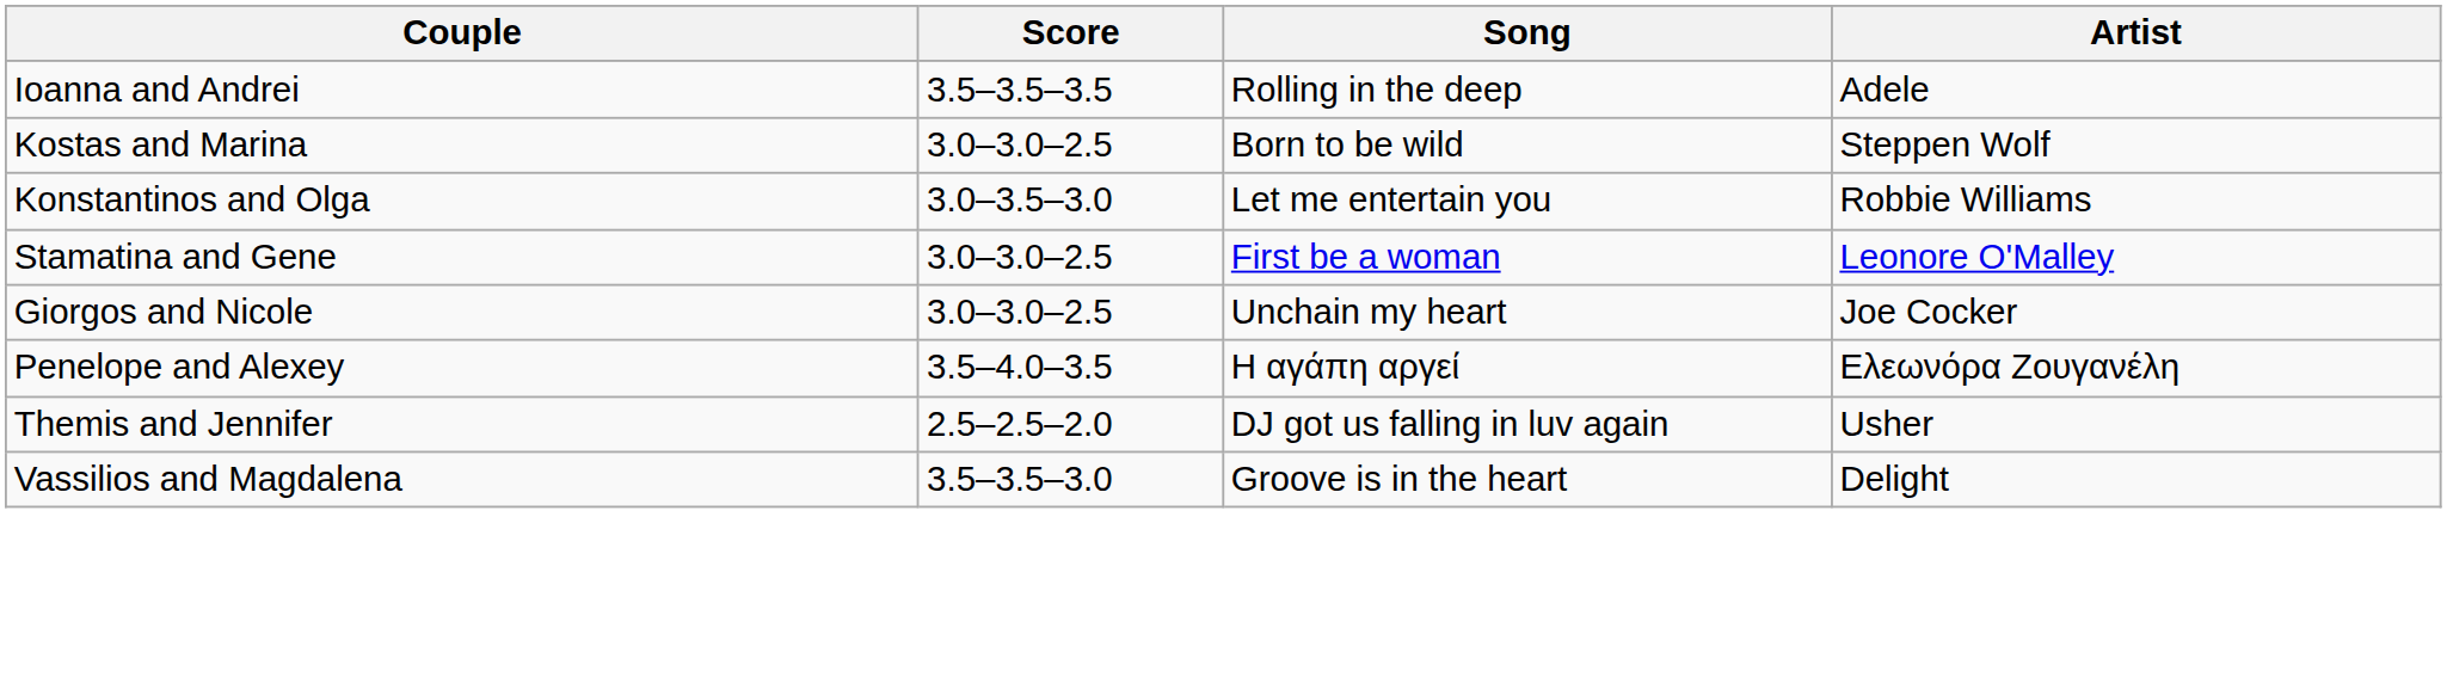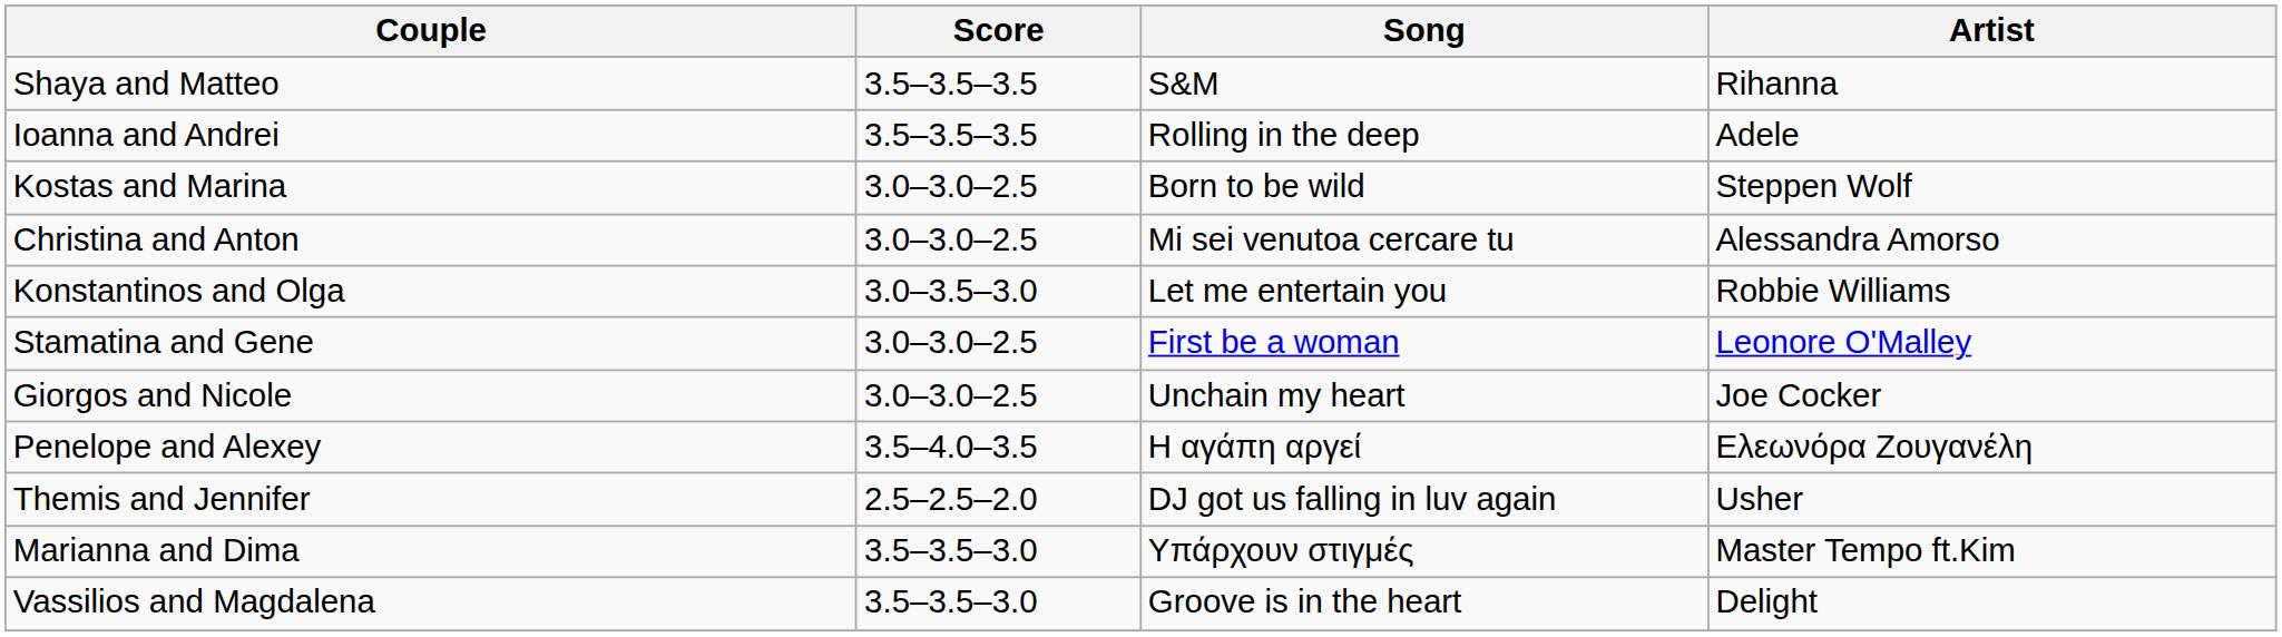+ row: Shaya and Matteo | 3.5–3.5–3.5 | S&M | Rihanna
+ row: Christina and Anton | 3.0–3.0–2.5 | Mi sei venutoa cercare tu | Alessandra Amorso
+ row: Marianna and Dima | 3.5–3.5–3.0 | Υπάρχουν στιγμές | Master Tempo ft.Kim
